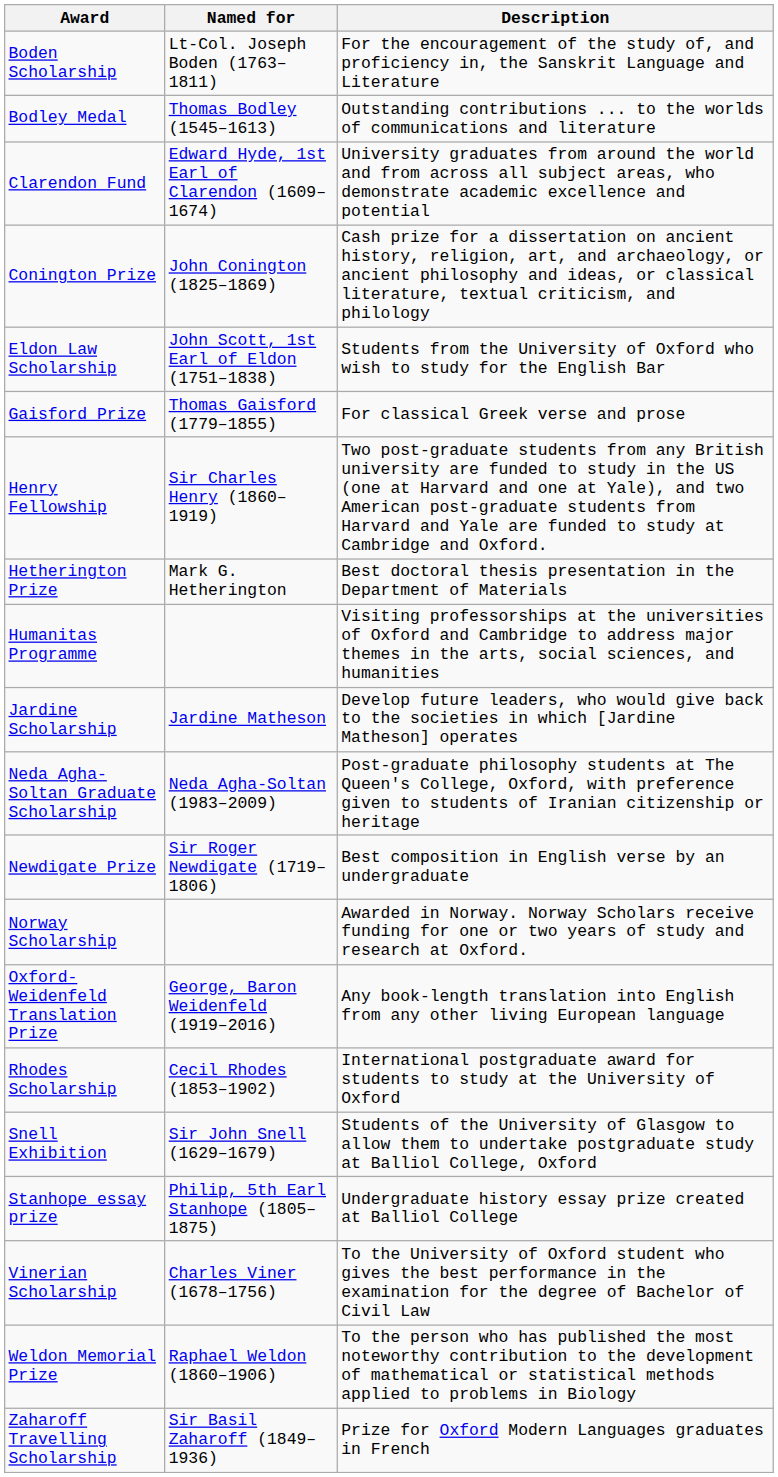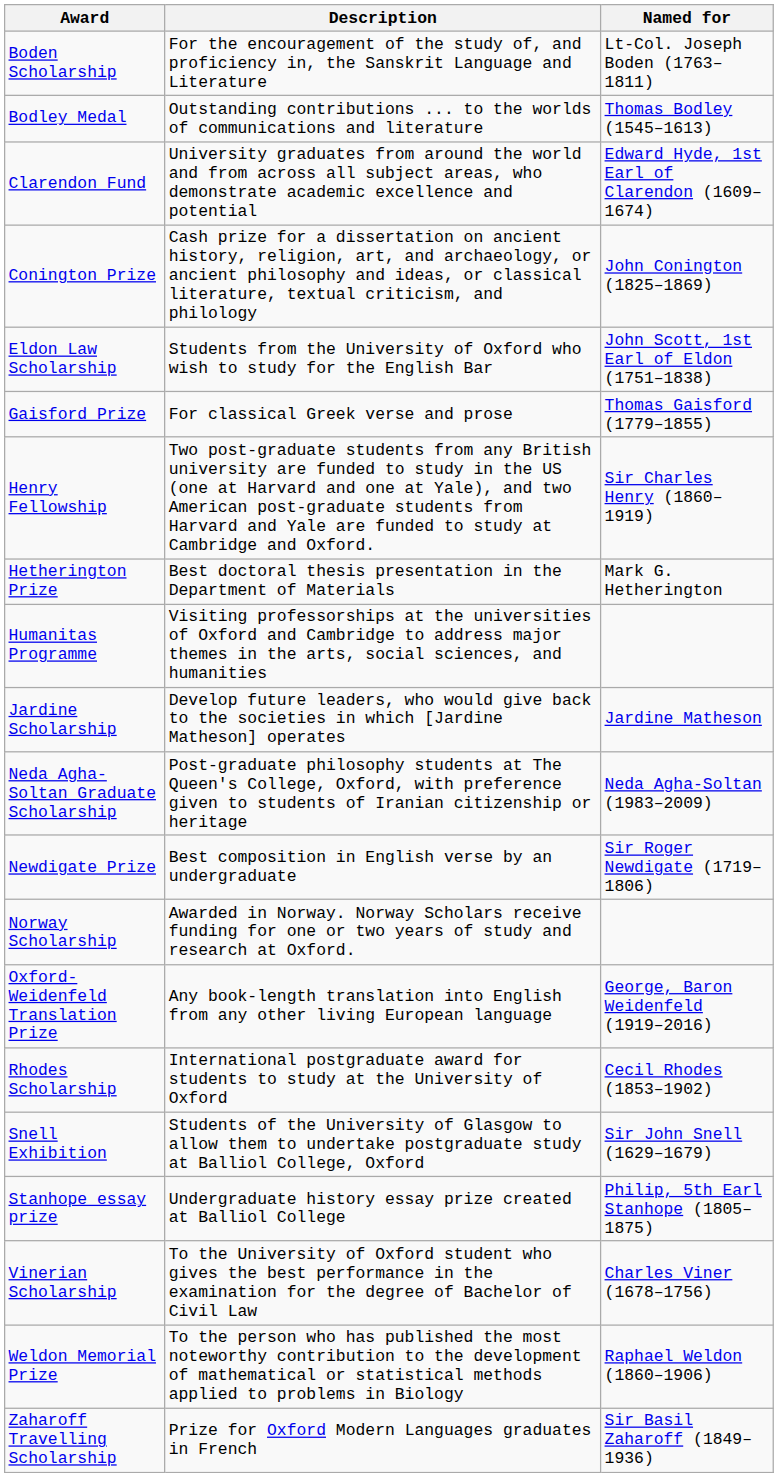columns swapped: Named for <-> Description
